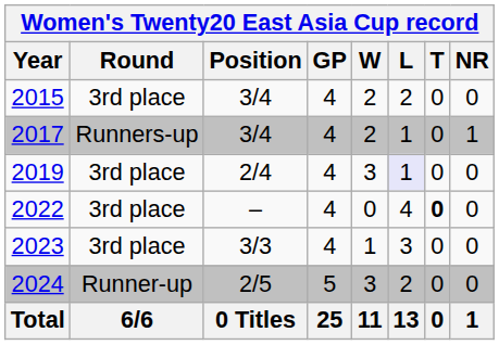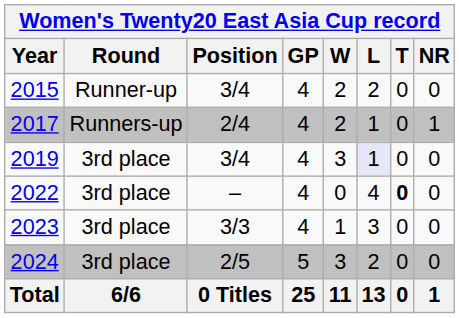2015 | Round: 3rd place -> Runner-up
2017 | Position: 3/4 -> 2/4
2019 | Position: 2/4 -> 3/4
2024 | Round: Runner-up -> 3rd place
